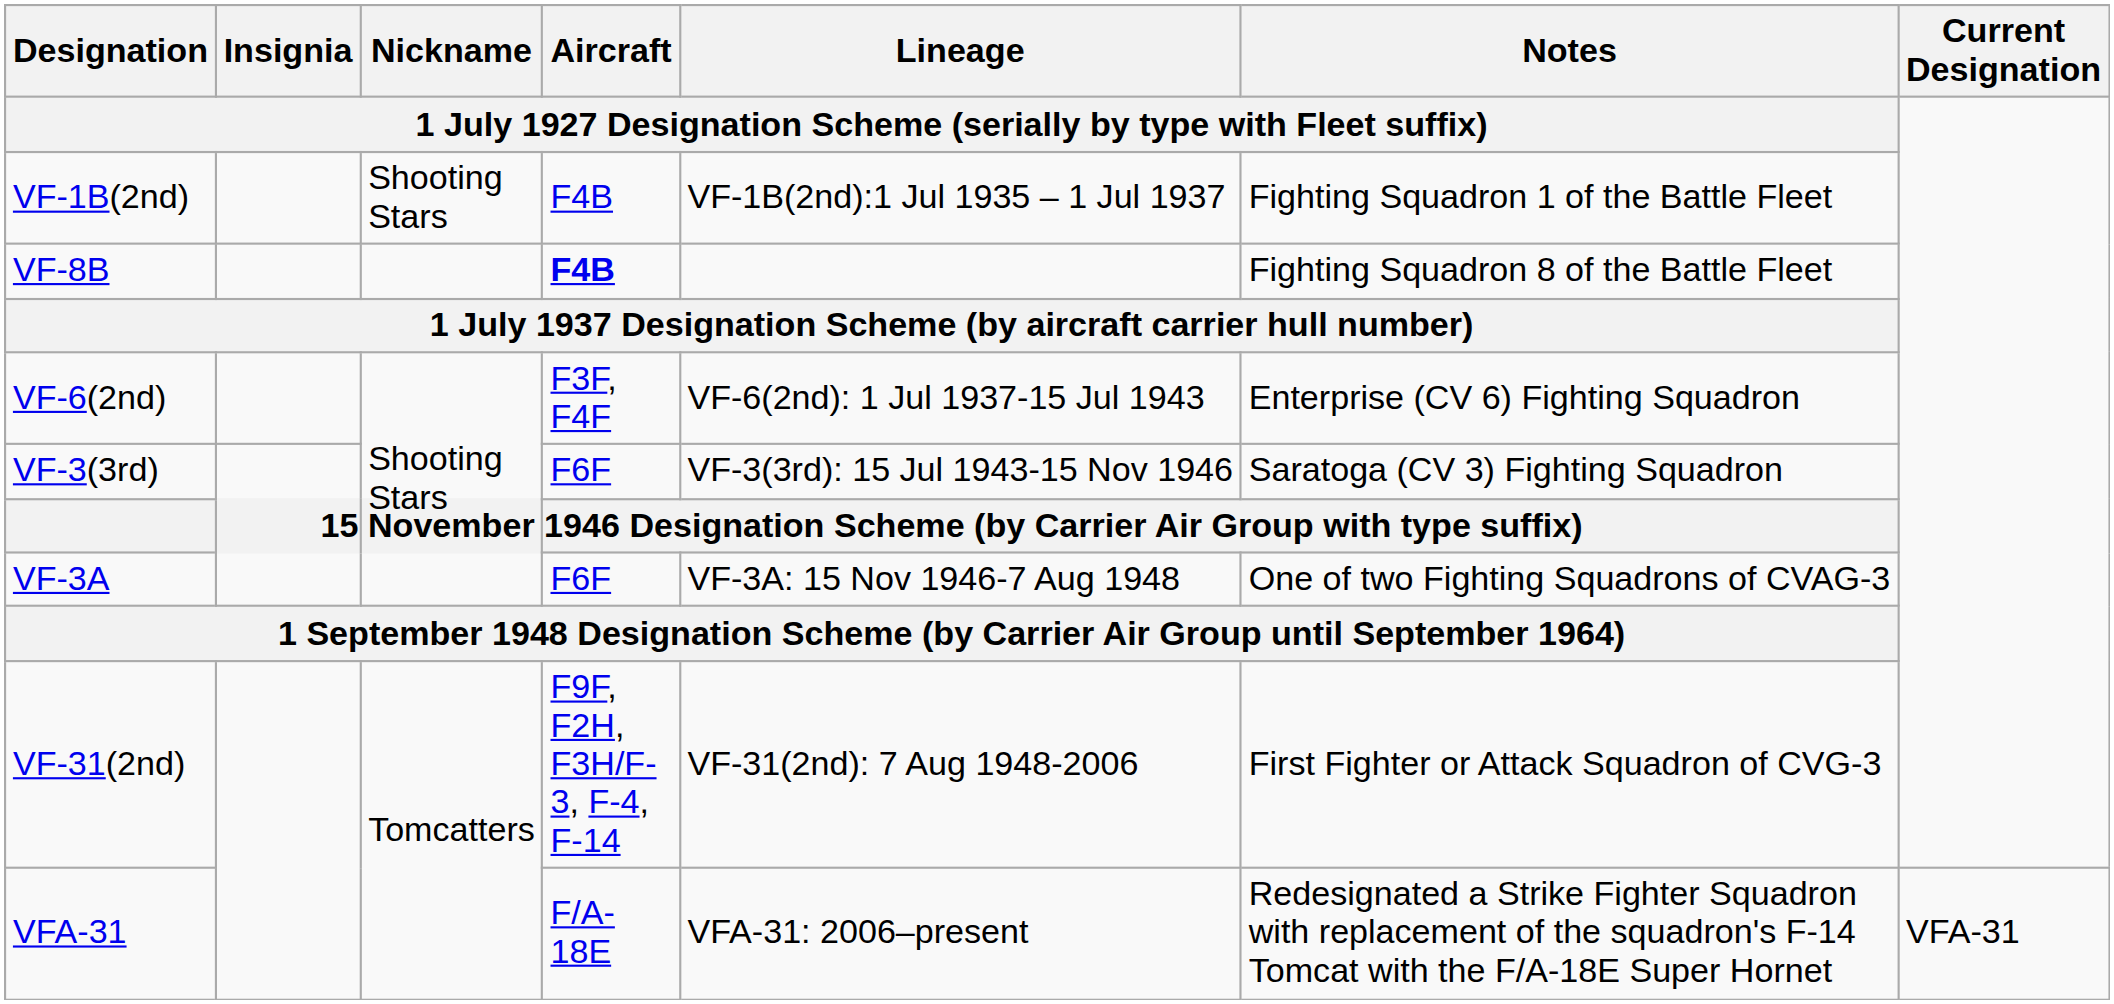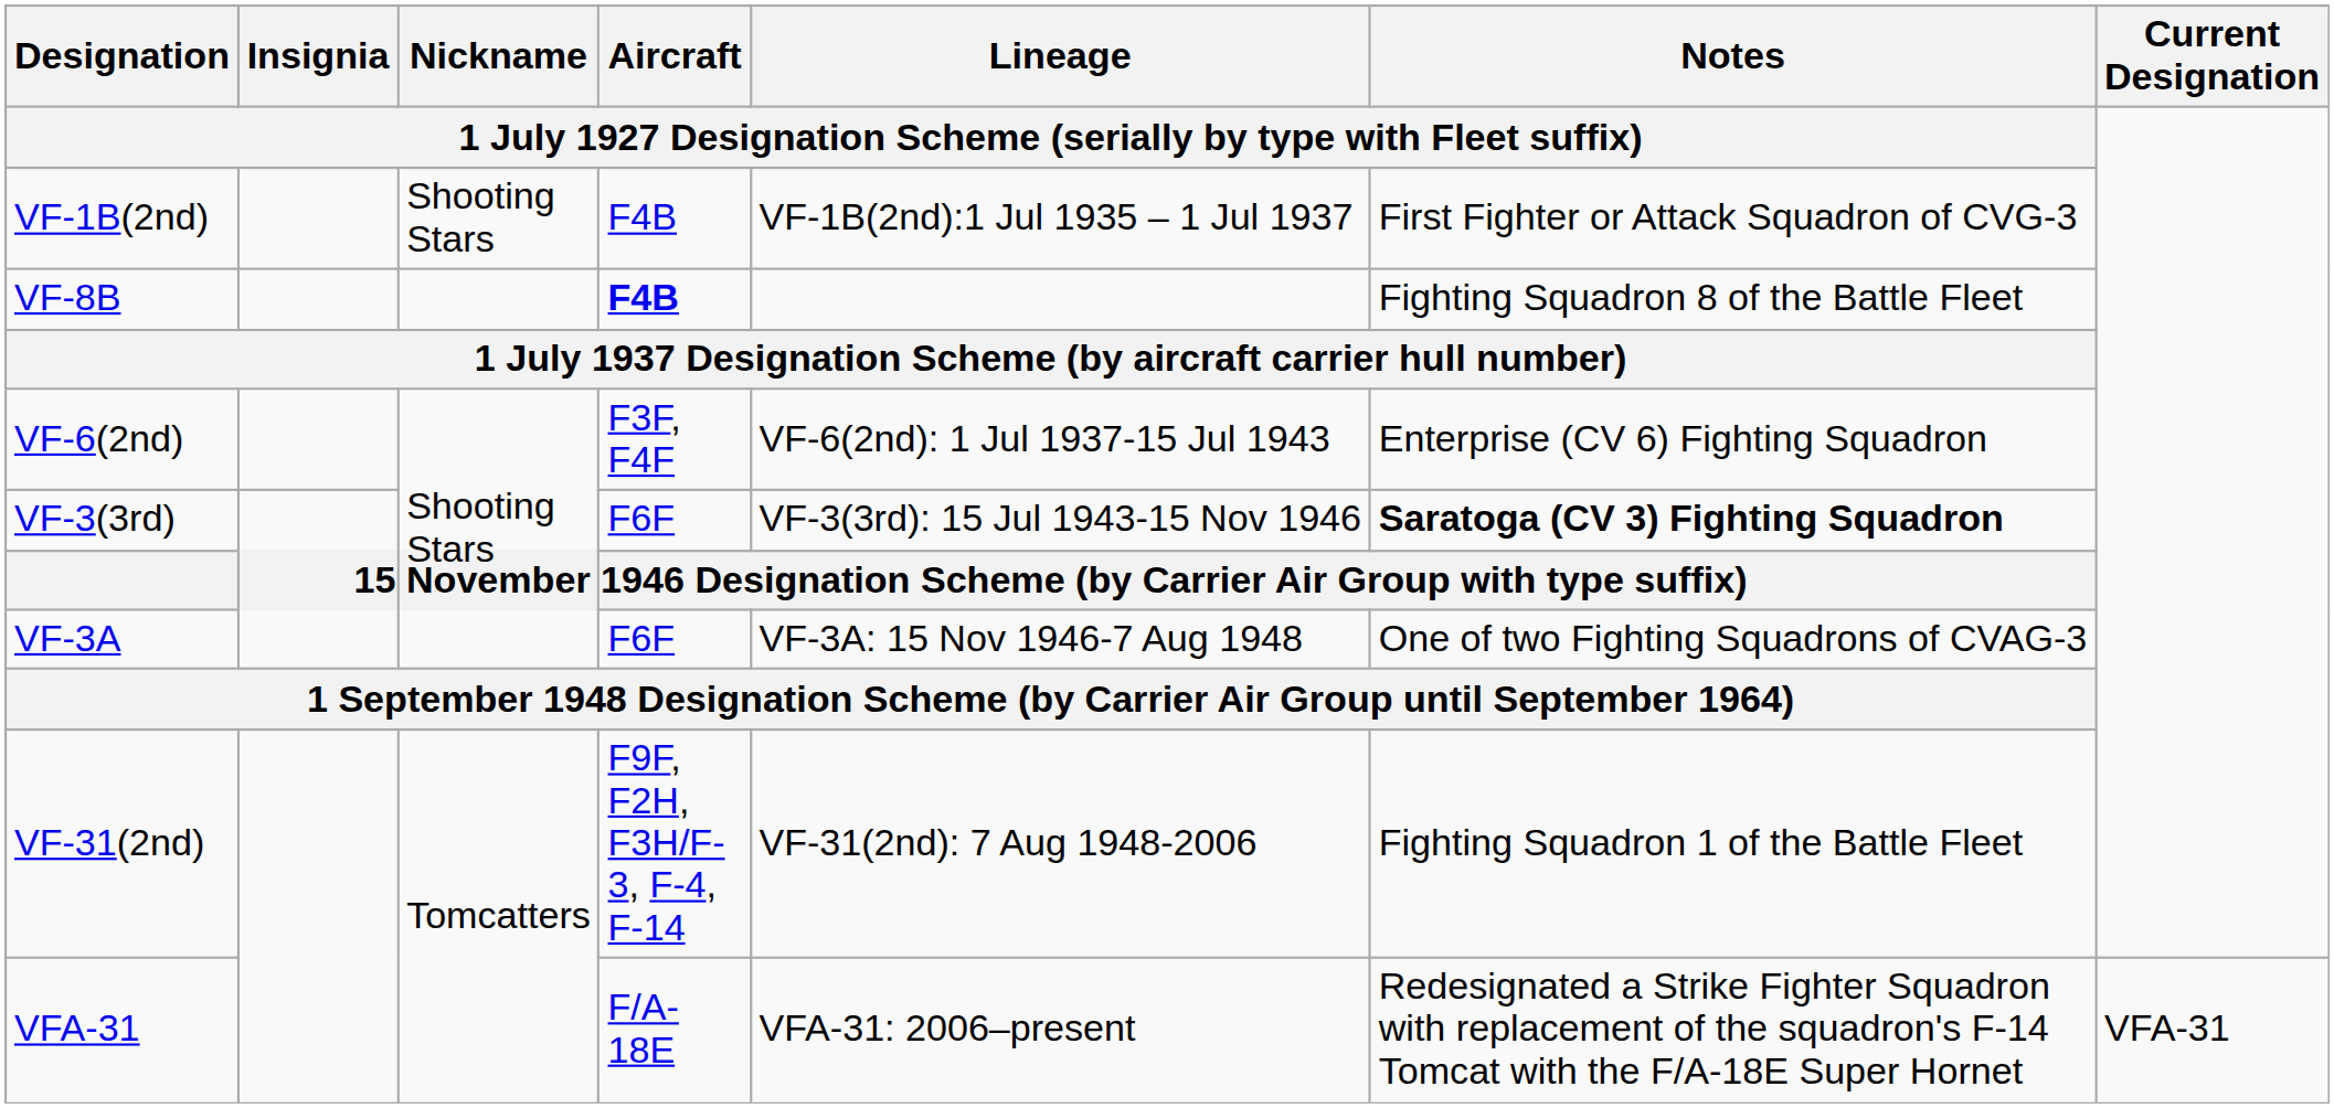VF-1B(2nd) | column 6: Fighting Squadron 1 of the Battle Fleet -> First Fighter or Attack Squadron of CVG-3
VF-3(3rd) | column 6: normal -> bold
VF-31(2nd) | column 6: First Fighter or Attack Squadron of CVG-3 -> Fighting Squadron 1 of the Battle Fleet
